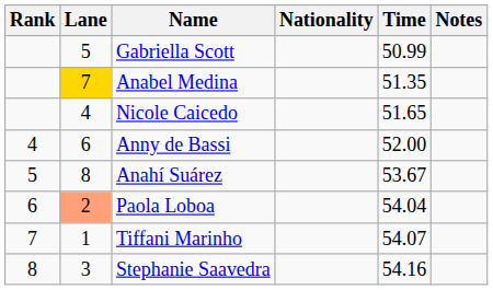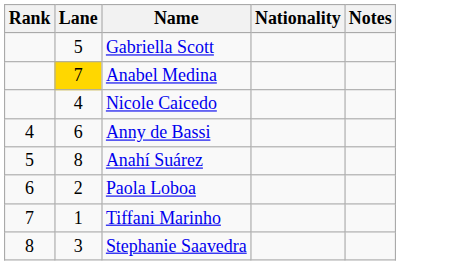- column: Time | 50.99 | 51.35 | 51.65 | 52.00 | 53.67 | 54.04 | 54.07 | 54.16
Paola Loboa | Lane: lightsalmon background -> no background
